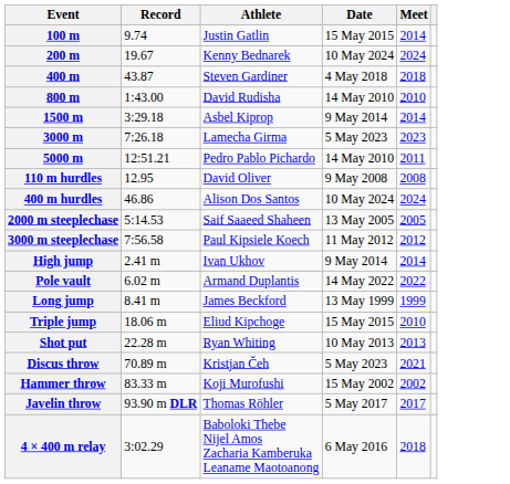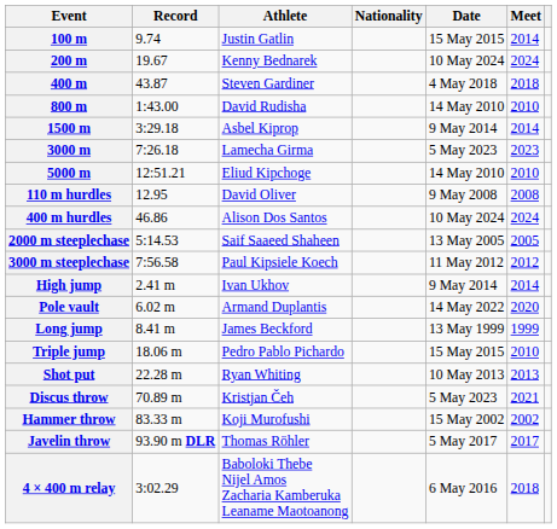+ column: Nationality
5000 m | Athlete: Pedro Pablo Pichardo -> Eliud Kipchoge
5000 m | Meet: 2011 -> 2010
Pole vault | Meet: 2022 -> 2020
Triple jump | Athlete: Eliud Kipchoge -> Pedro Pablo Pichardo
